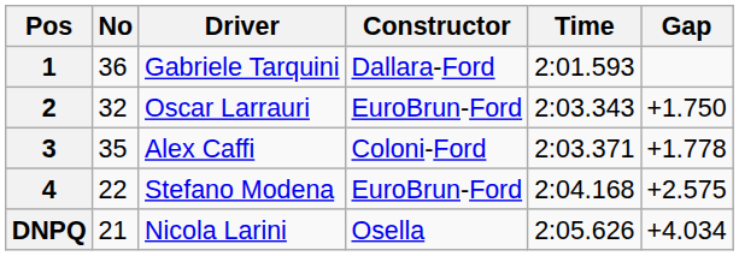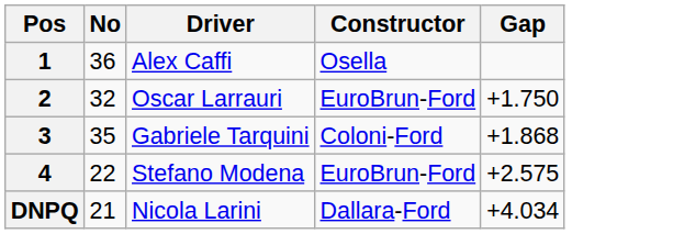- column: Time | 2:01.593 | 2:03.343 | 2:03.371 | 2:04.168 | 2:05.626
1 | Driver: Gabriele Tarquini -> Alex Caffi
1 | Constructor: Dallara-Ford -> Osella
3 | Driver: Alex Caffi -> Gabriele Tarquini
3 | Gap: +1.778 -> +1.868
DNPQ | Constructor: Osella -> Dallara-Ford
